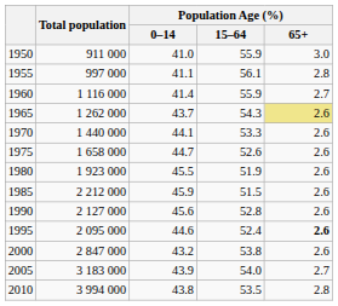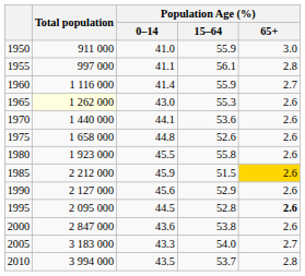1965 | Total population: no background -> lightyellow background
1965 | Population Age (%) / 0–14: 43.7 -> 43.0
1965 | Population Age (%) / 15–64: 54.3 -> 55.3
1965 | Population Age (%) / 65+: khaki background -> no background
1970 | Population Age (%) / 15–64: 53.3 -> 53.6
1975 | Population Age (%) / 0–14: 44.7 -> 44.8
1980 | Population Age (%) / 15–64: 51.9 -> 55.8
1985 | Population Age (%) / 65+: no background -> gold background
1990 | Population Age (%) / 15–64: 52.8 -> 52.9
1995 | Population Age (%) / 0–14: 44.6 -> 44.5
1995 | Population Age (%) / 15–64: 52.4 -> 52.8
2000 | Population Age (%) / 0–14: 43.2 -> 43.6
2005 | Population Age (%) / 0–14: 43.9 -> 43.3
2010 | Population Age (%) / 0–14: 43.8 -> 43.5
2010 | Population Age (%) / 15–64: 53.5 -> 53.7
